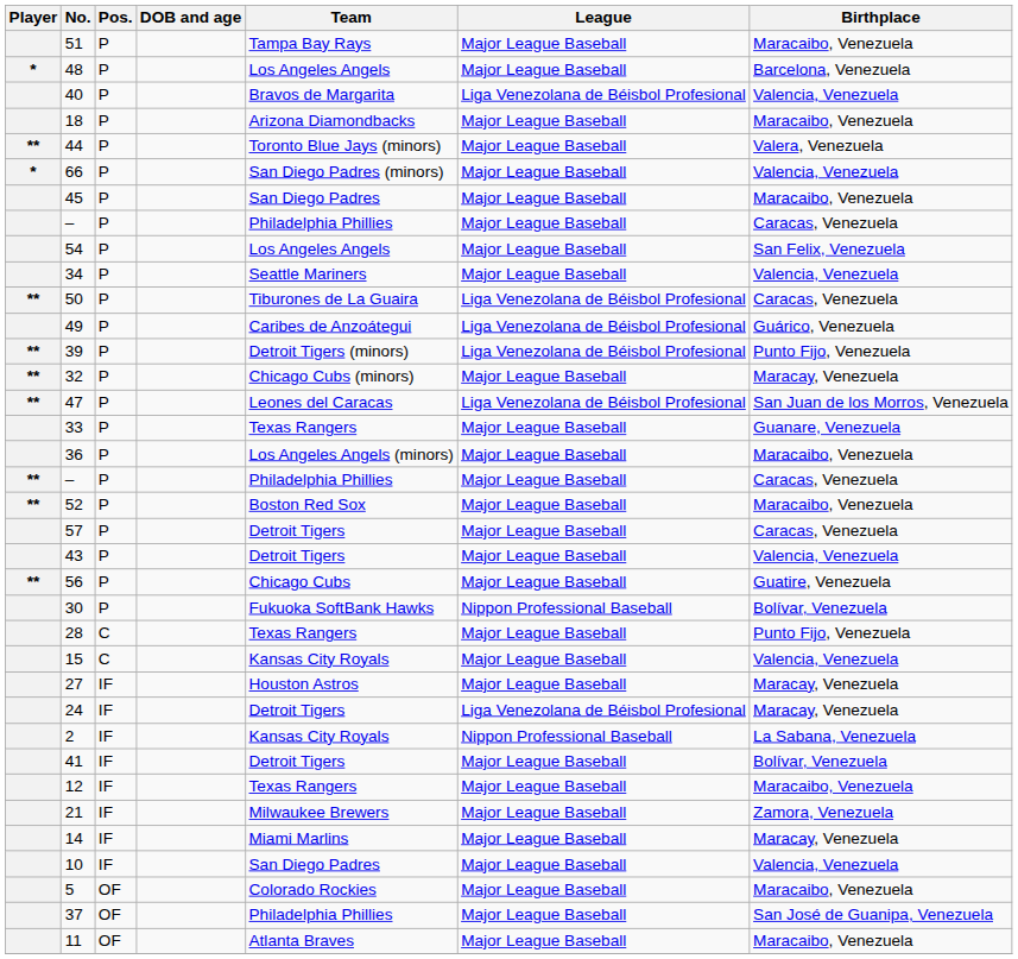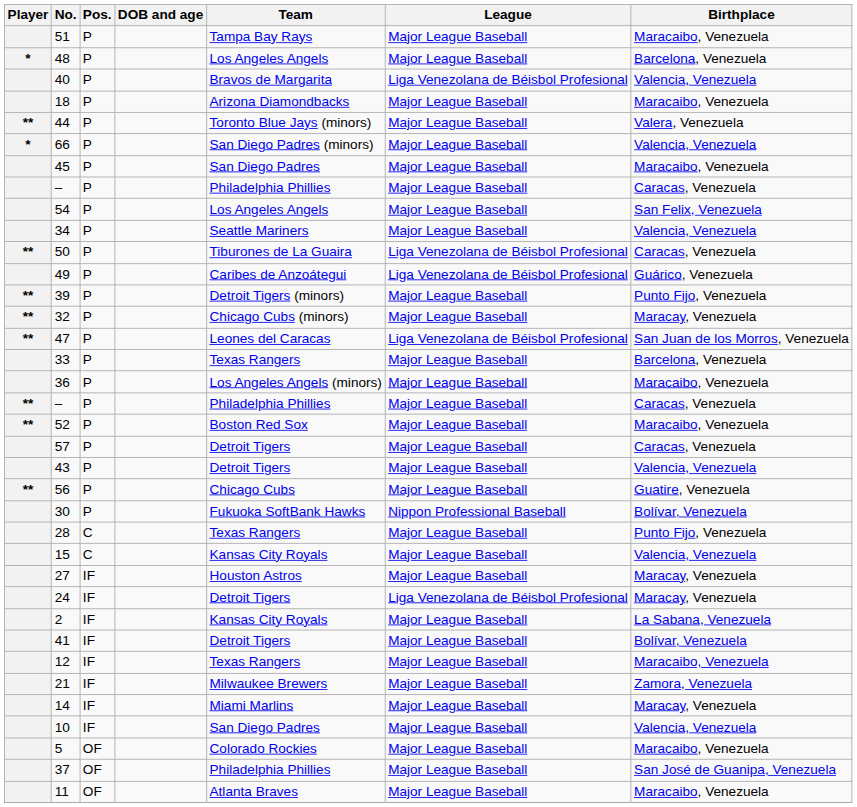39 | League: Liga Venezolana de Béisbol Profesional -> Major League Baseball
33 | Birthplace: Guanare, Venezuela -> Barcelona, Venezuela
2 | League: Nippon Professional Baseball -> Major League Baseball
